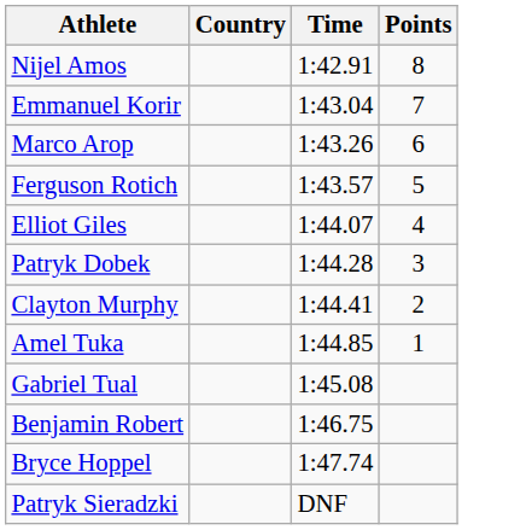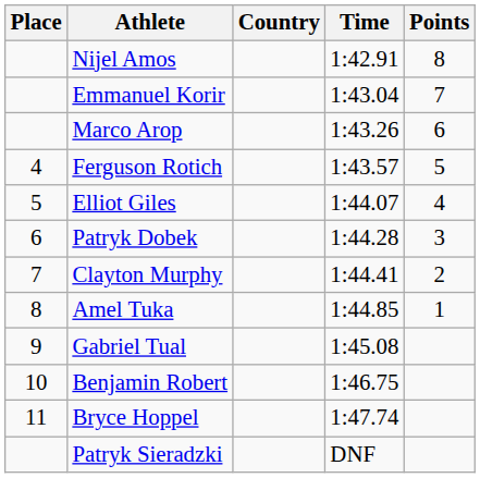+ column: Place | 4 | 5 | 6 | 7 | 8 | 9 | 10 | 11
